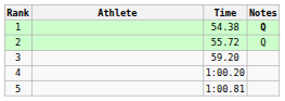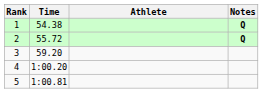columns swapped: Athlete <-> Time
2 | Notes: normal -> bold
